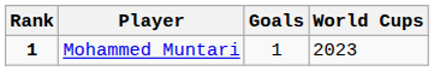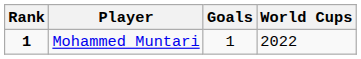Mohammed Muntari | World Cups: 2023 -> 2022
